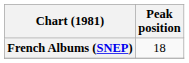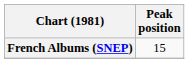French Albums (SNEP) | Peak position: 18 -> 15
